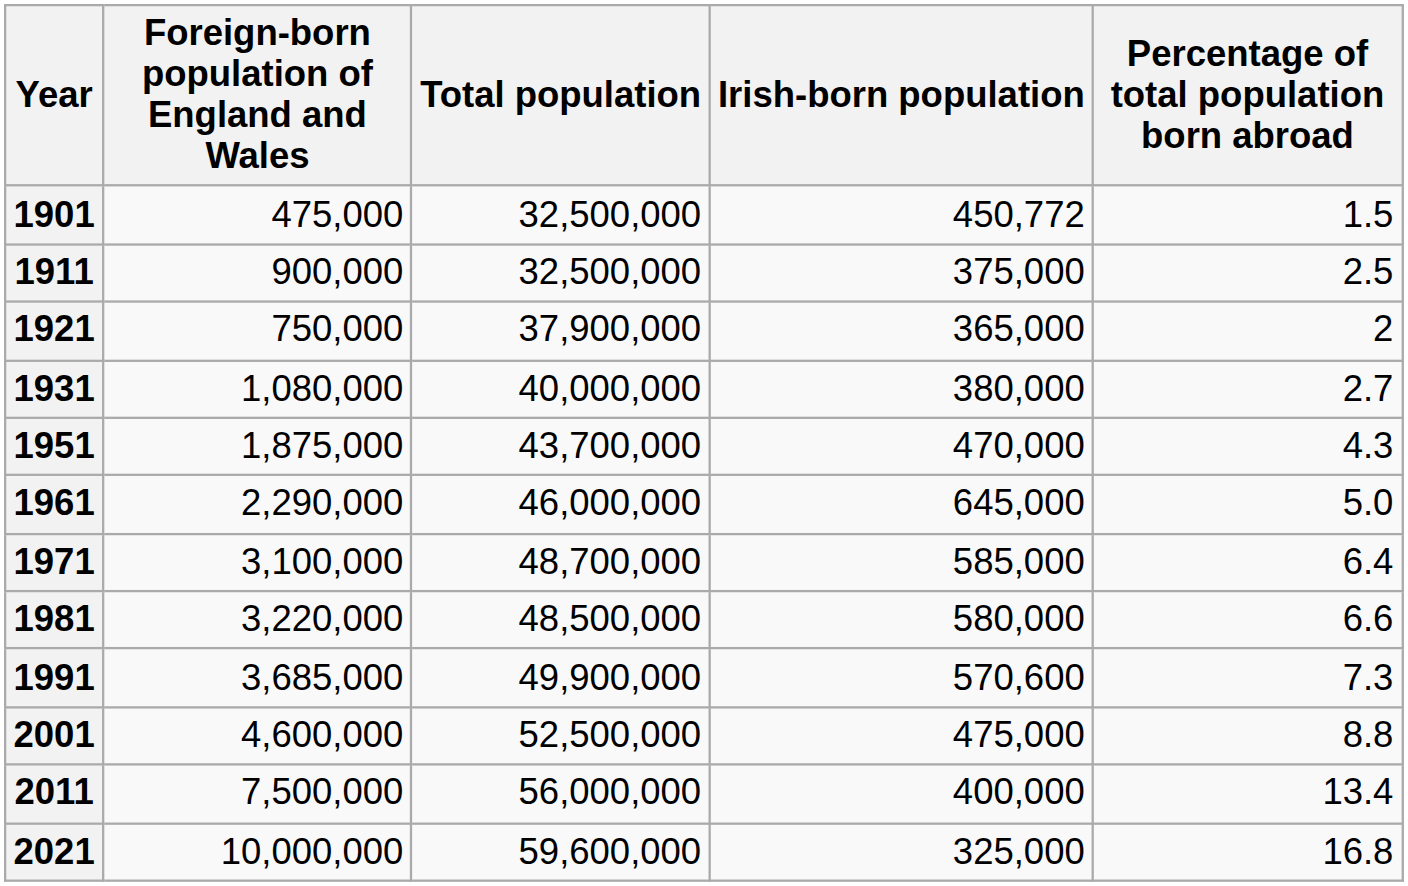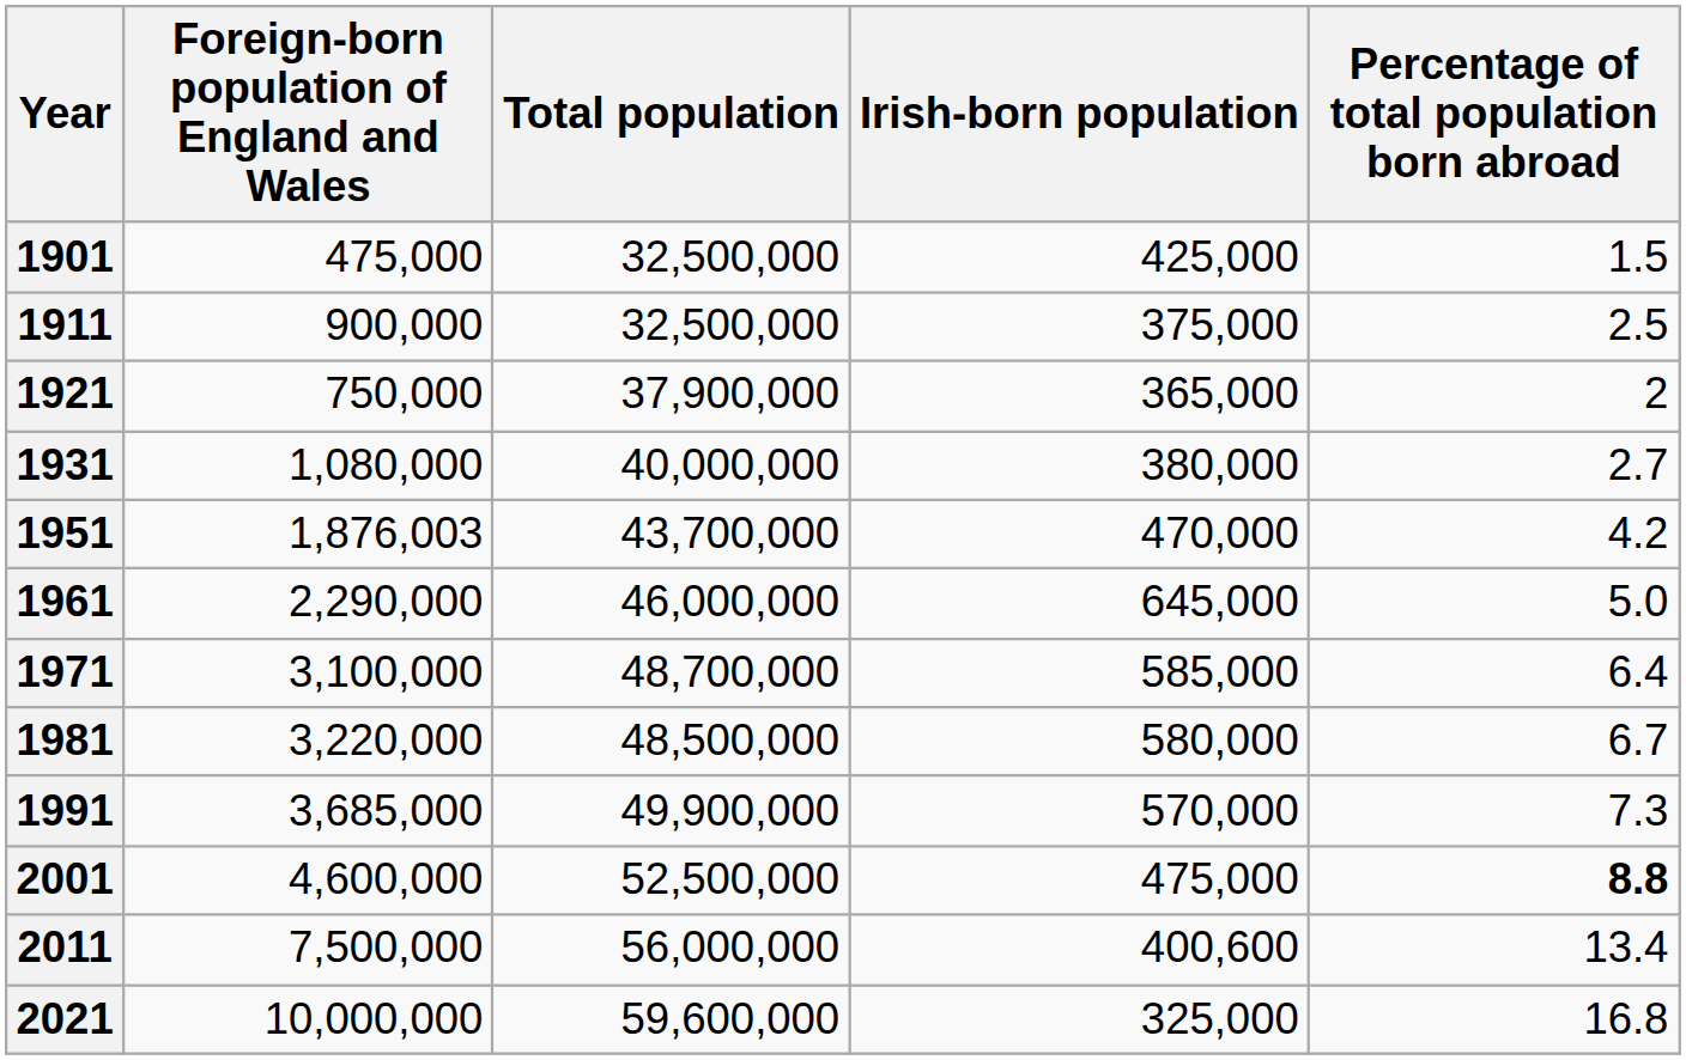1901 | Irish-born population: 450,772 -> 425,000
1951 | Foreign-born population of England and Wales: 1,875,000 -> 1,876,003
1951 | Percentage of total population born abroad: 4.3 -> 4.2
1981 | Percentage of total population born abroad: 6.6 -> 6.7
1991 | Irish-born population: 570,600 -> 570,000
2001 | Percentage of total population born abroad: normal -> bold
2011 | Irish-born population: 400,000 -> 400,600
